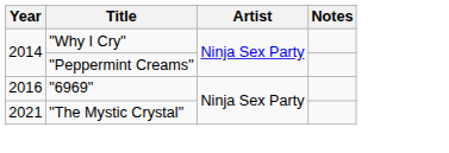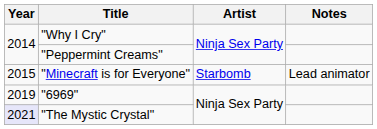+ row: 2015 | "Minecraft is for Everyone" | Starbomb | Lead animator
"6969" | Year: 2016 -> 2019
"The Mystic Crystal" | Year: no background -> lavender background
